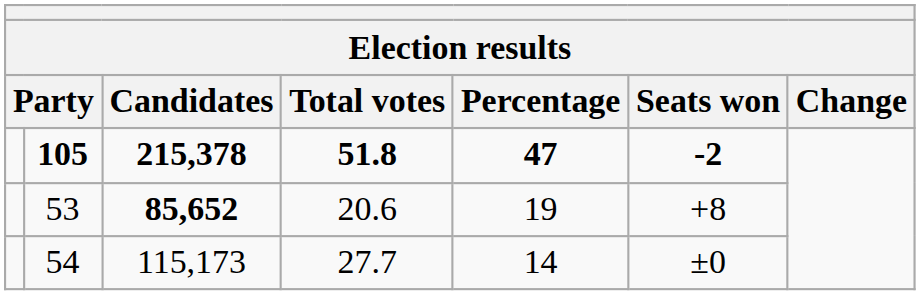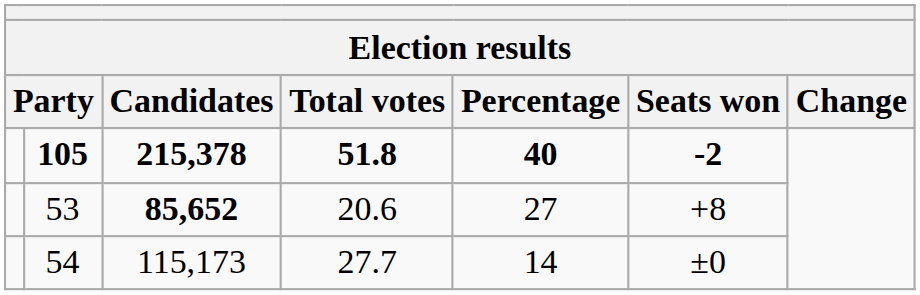105 | Percentage: 47 -> 40
53 | Percentage: 19 -> 27
